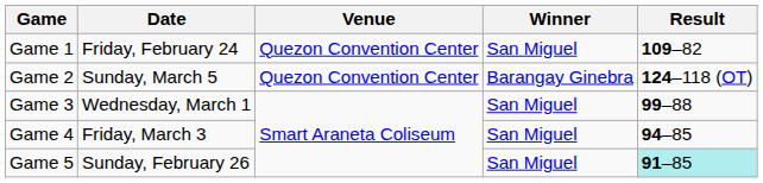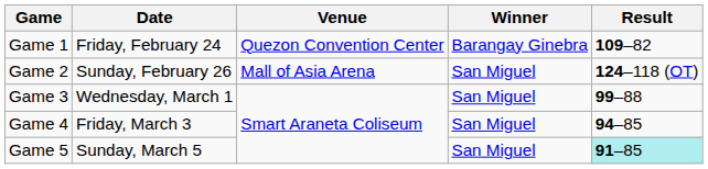Game 1 | Winner: San Miguel -> Barangay Ginebra
Game 2 | Date: Sunday, March 5 -> Sunday, February 26
Game 2 | Venue: Quezon Convention Center -> Mall of Asia Arena
Game 2 | Winner: Barangay Ginebra -> San Miguel
Game 5 | Date: Sunday, February 26 -> Sunday, March 5
